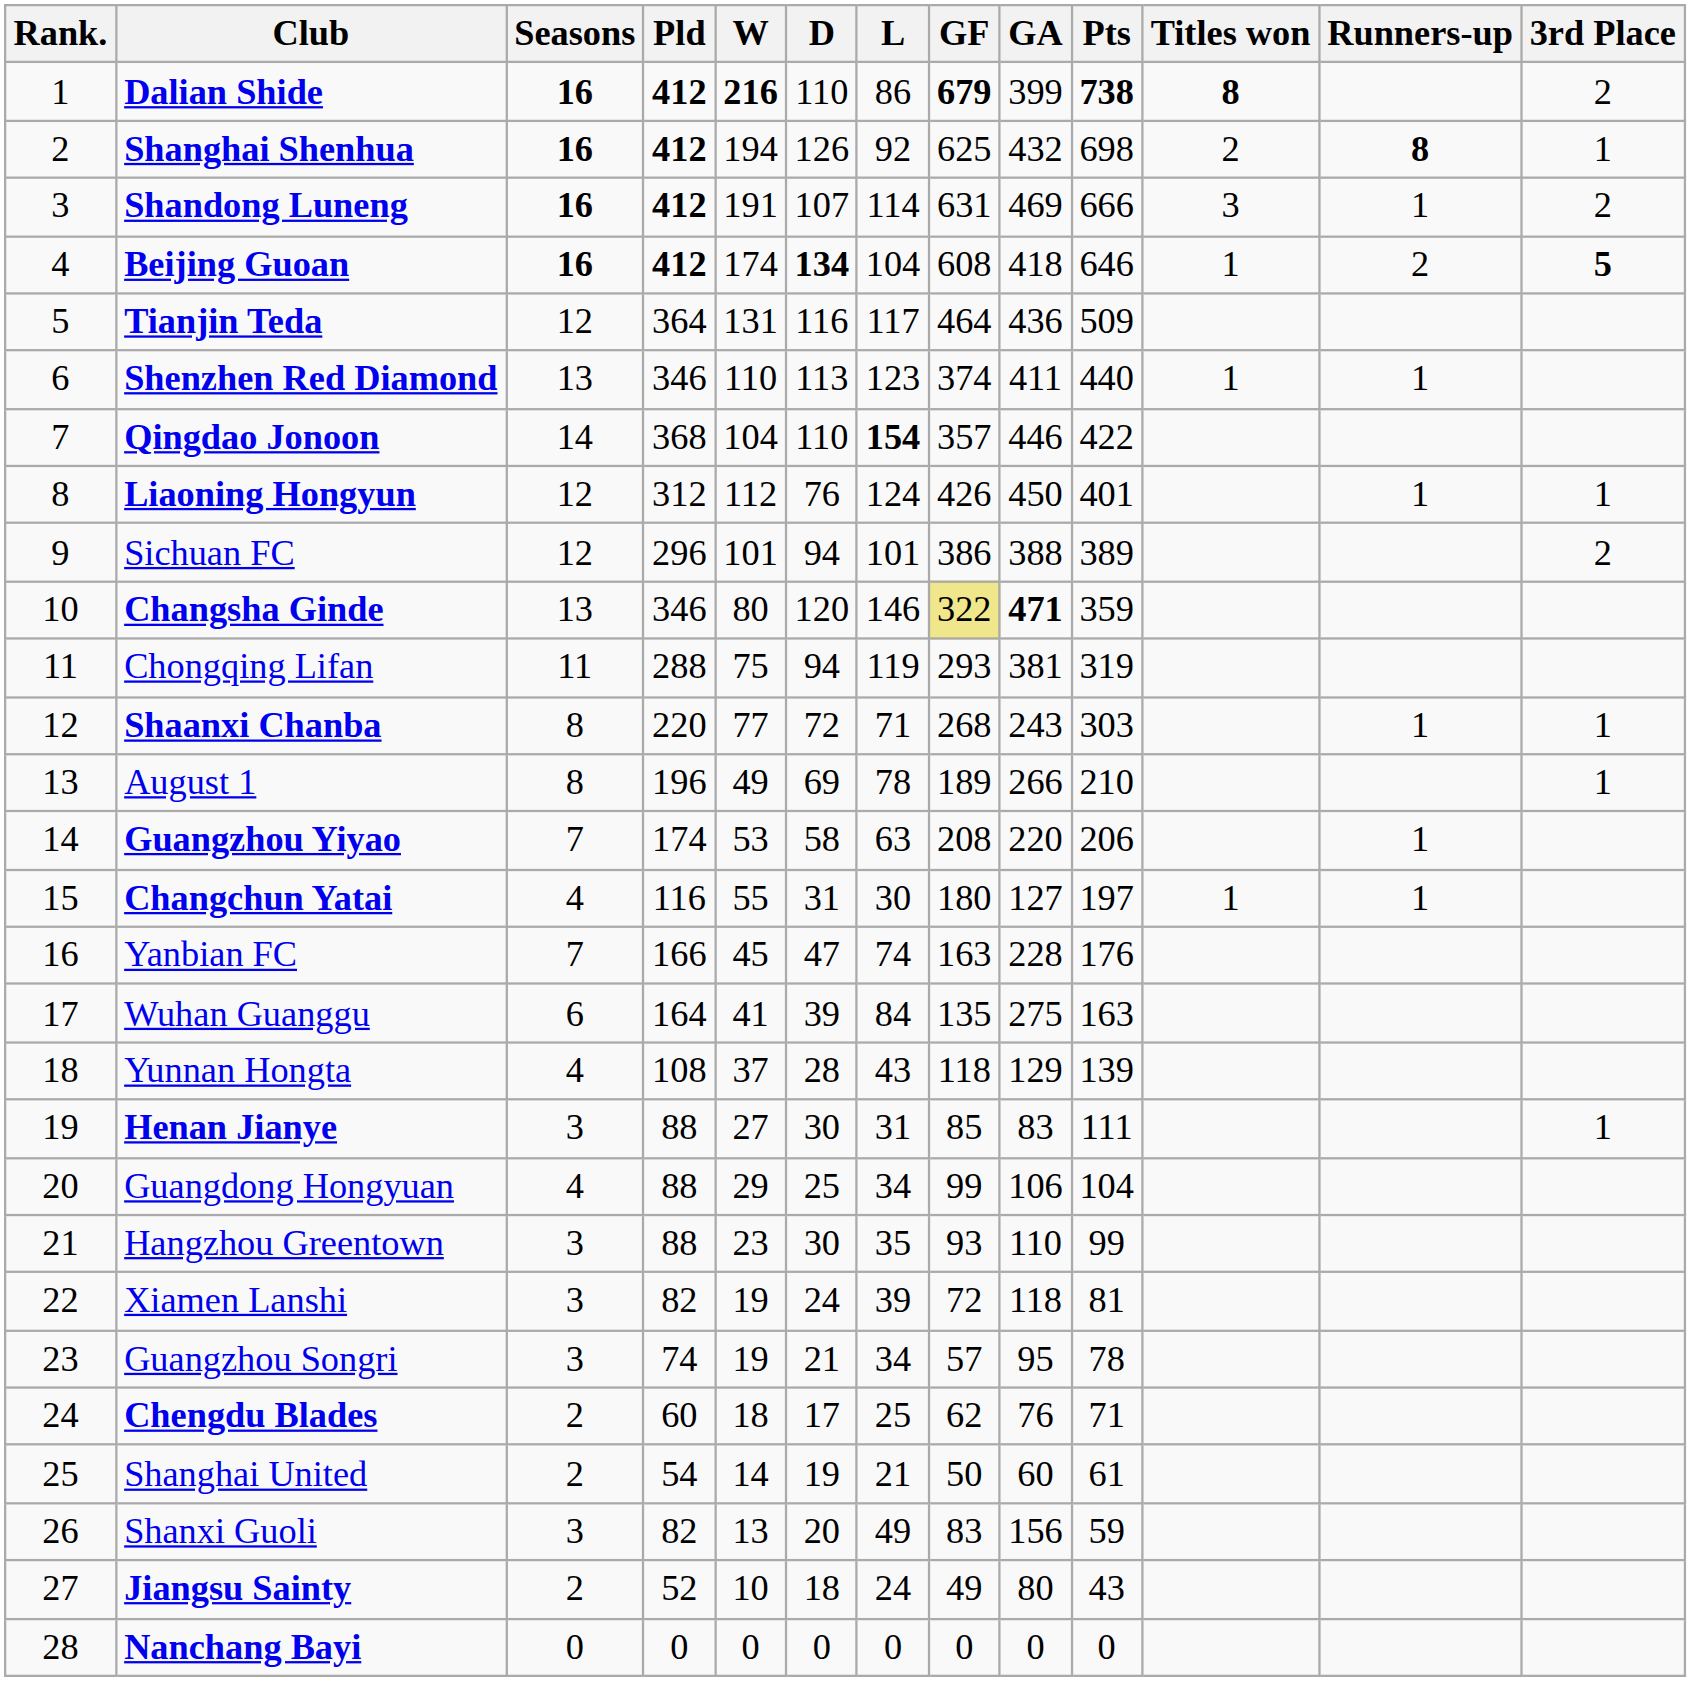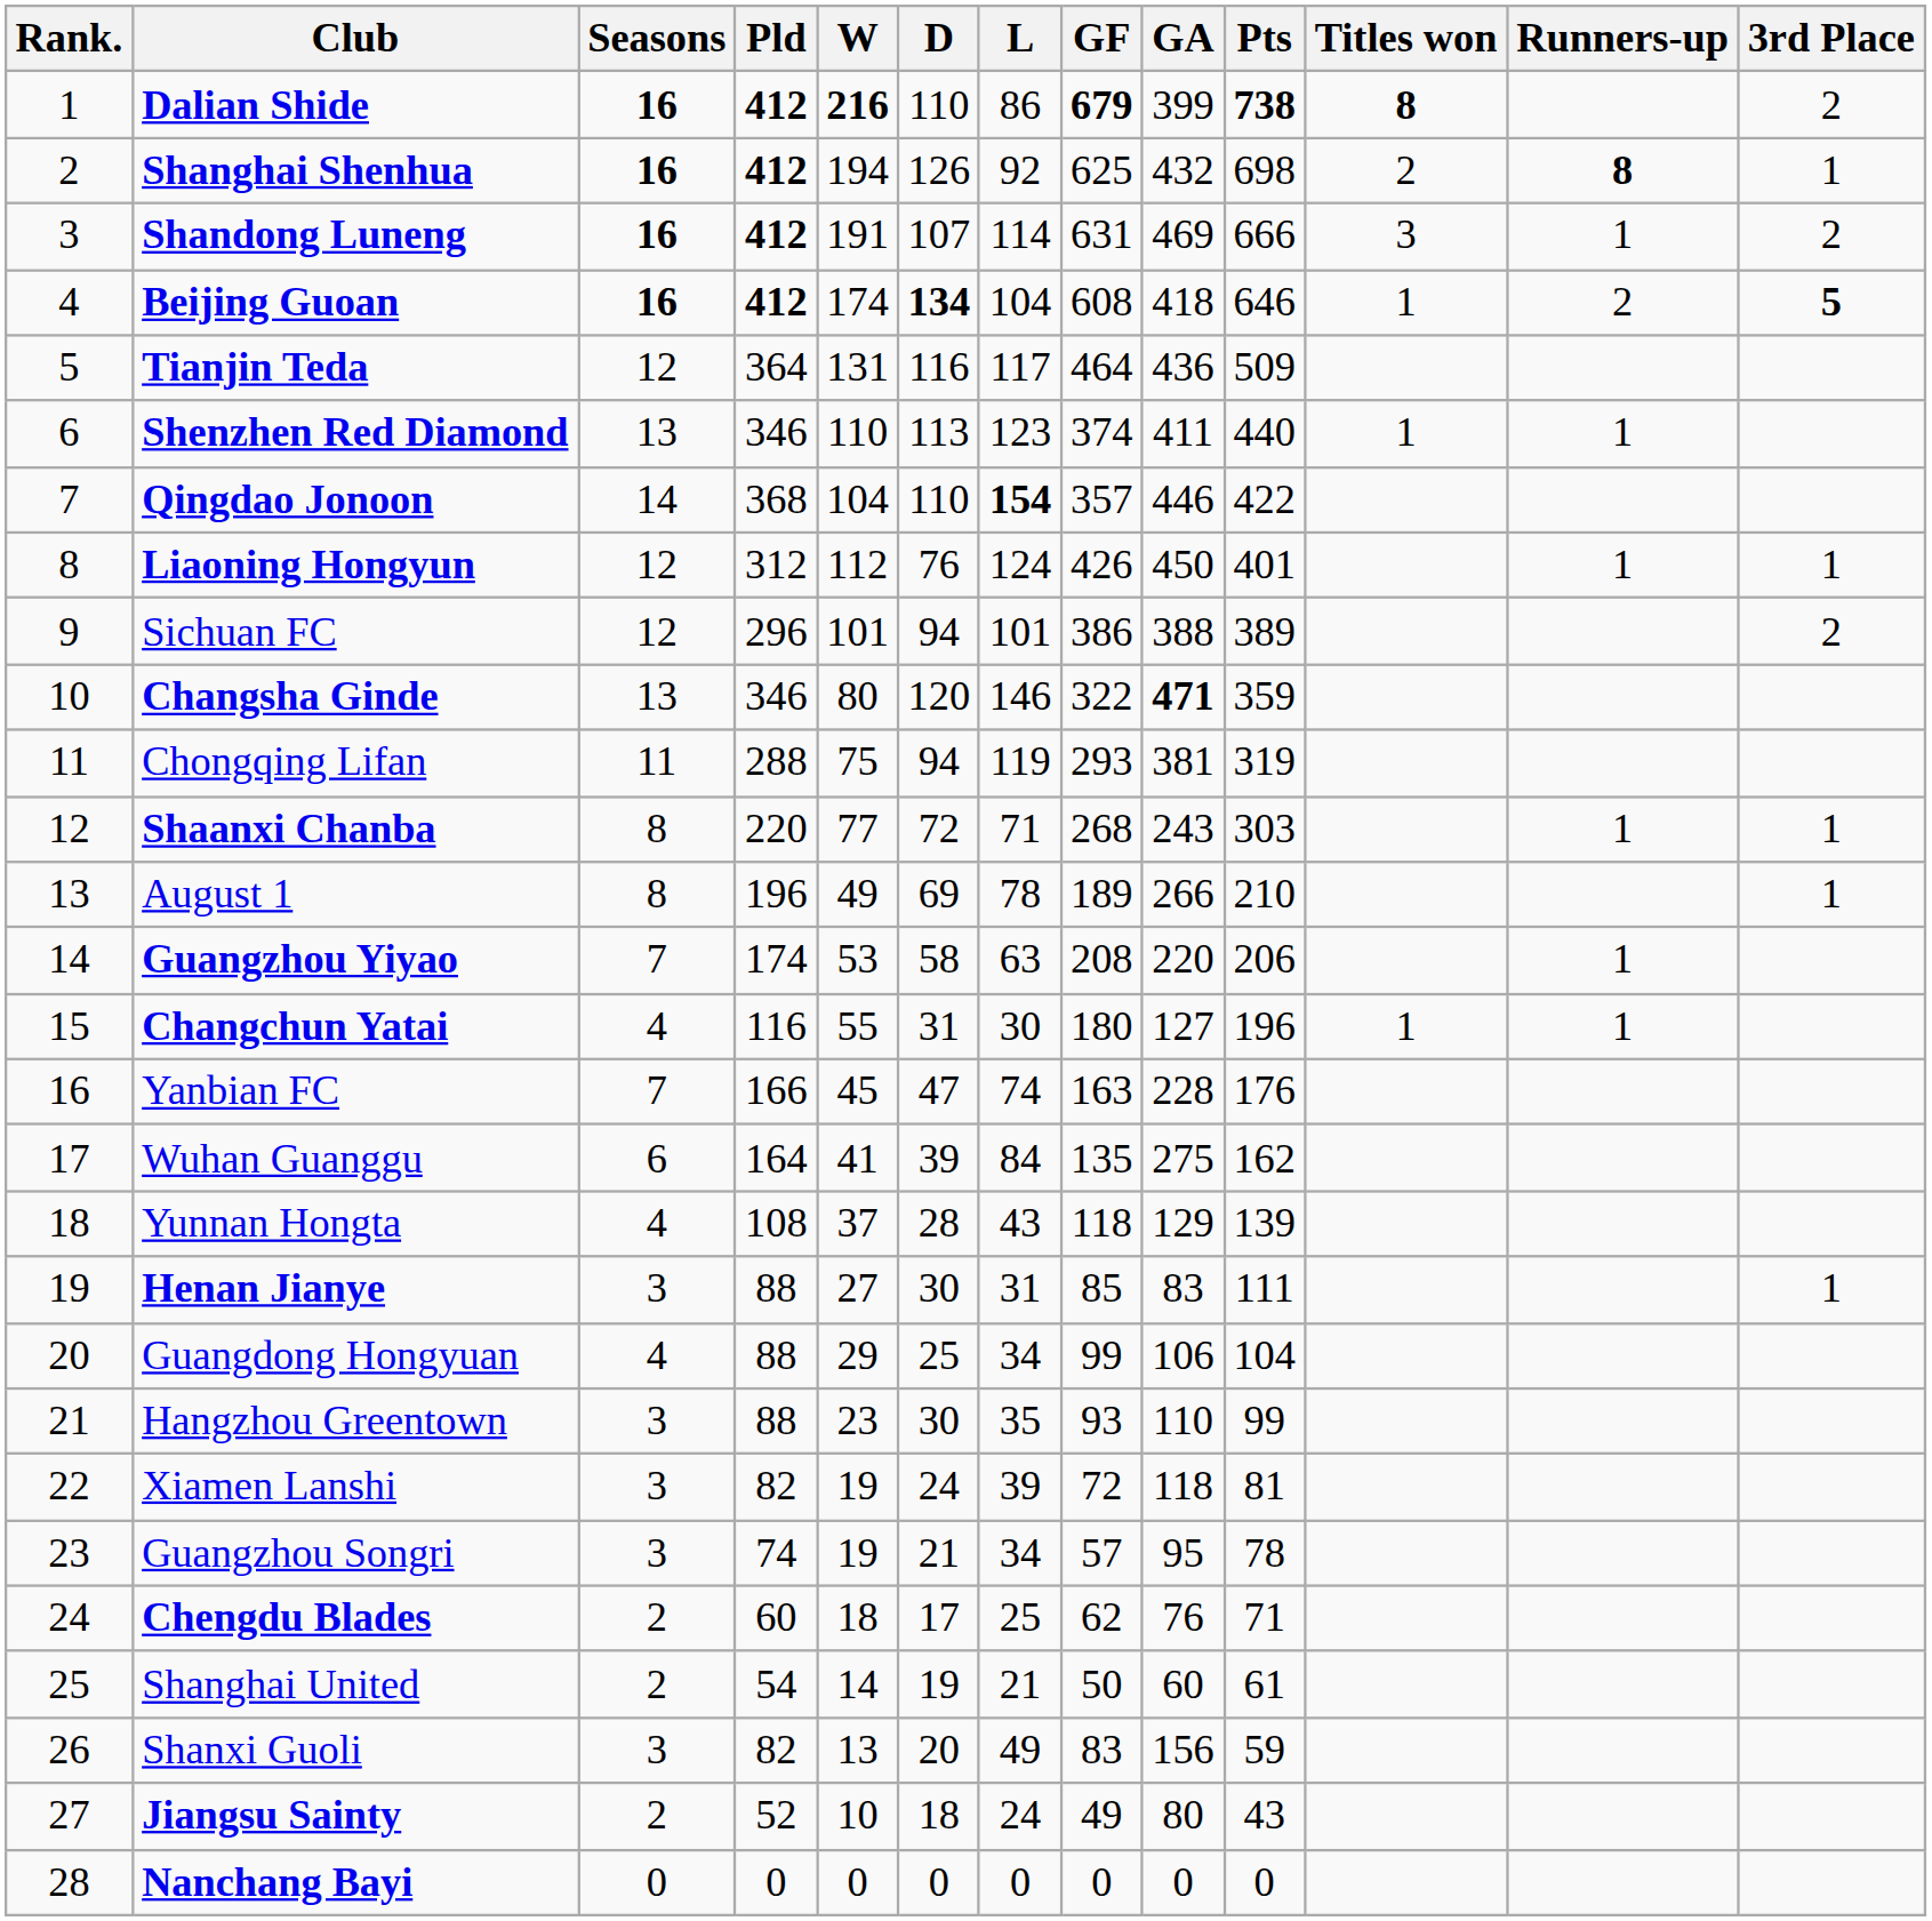Changsha Ginde | GF: khaki background -> no background
Changchun Yatai | Pts: 197 -> 196
Wuhan Guanggu | Pts: 163 -> 162
